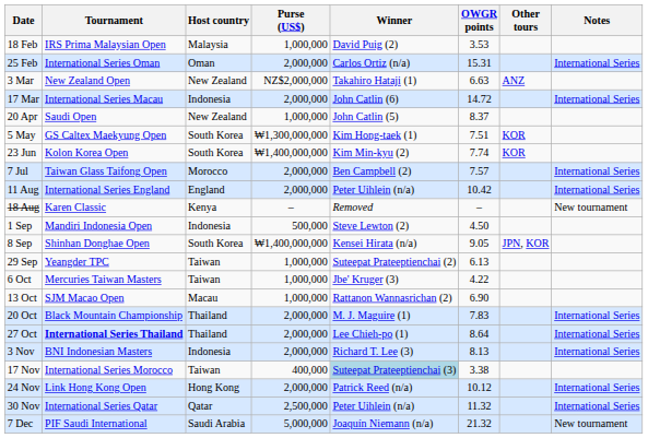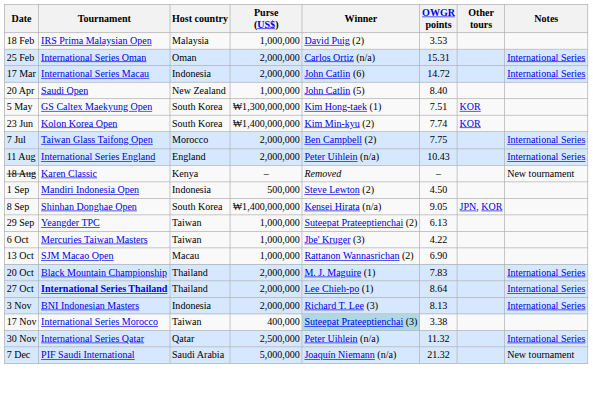- row: 3 Mar | New Zealand Open | New Zealand | NZ$2,000,000 | Takahiro Hataji (1) | 6.63 | ANZ
20 Apr | OWGR points: 8.37 -> 8.40
7 Jul | OWGR points: 7.57 -> 7.75
11 Aug | OWGR points: 10.42 -> 10.43
- row: 24 Nov | Link Hong Kong Open | Hong Kong | 2,000,000 | Patrick Reed (n/a) | 10.12 | International Series
